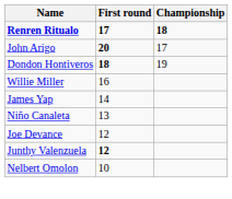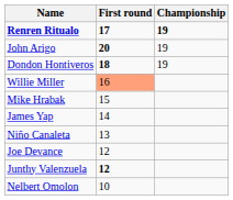Renren Ritualo | Championship: 18 -> 19
John Arigo | Championship: 17 -> 19
Willie Miller | First round: no background -> lightsalmon background
+ row: Mike Hrabak | 15
